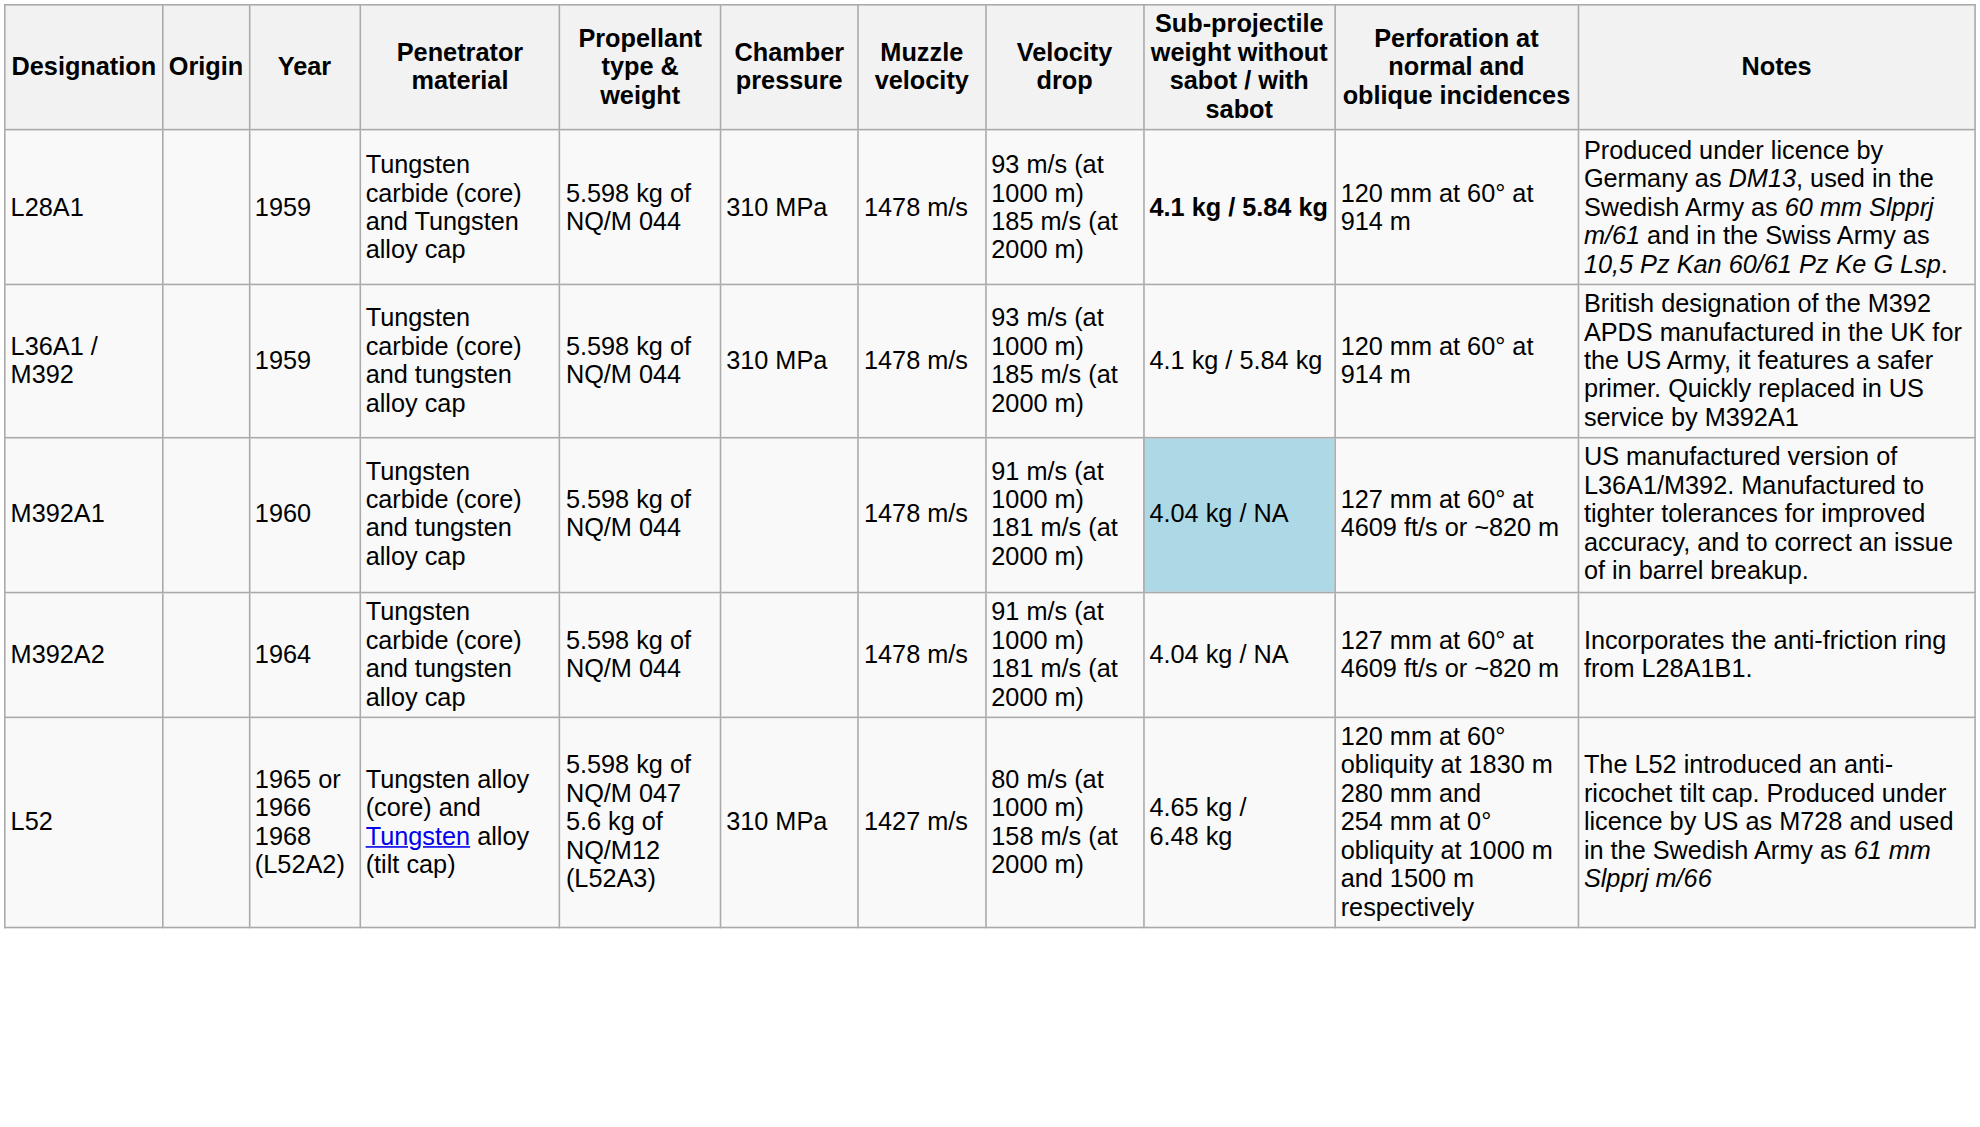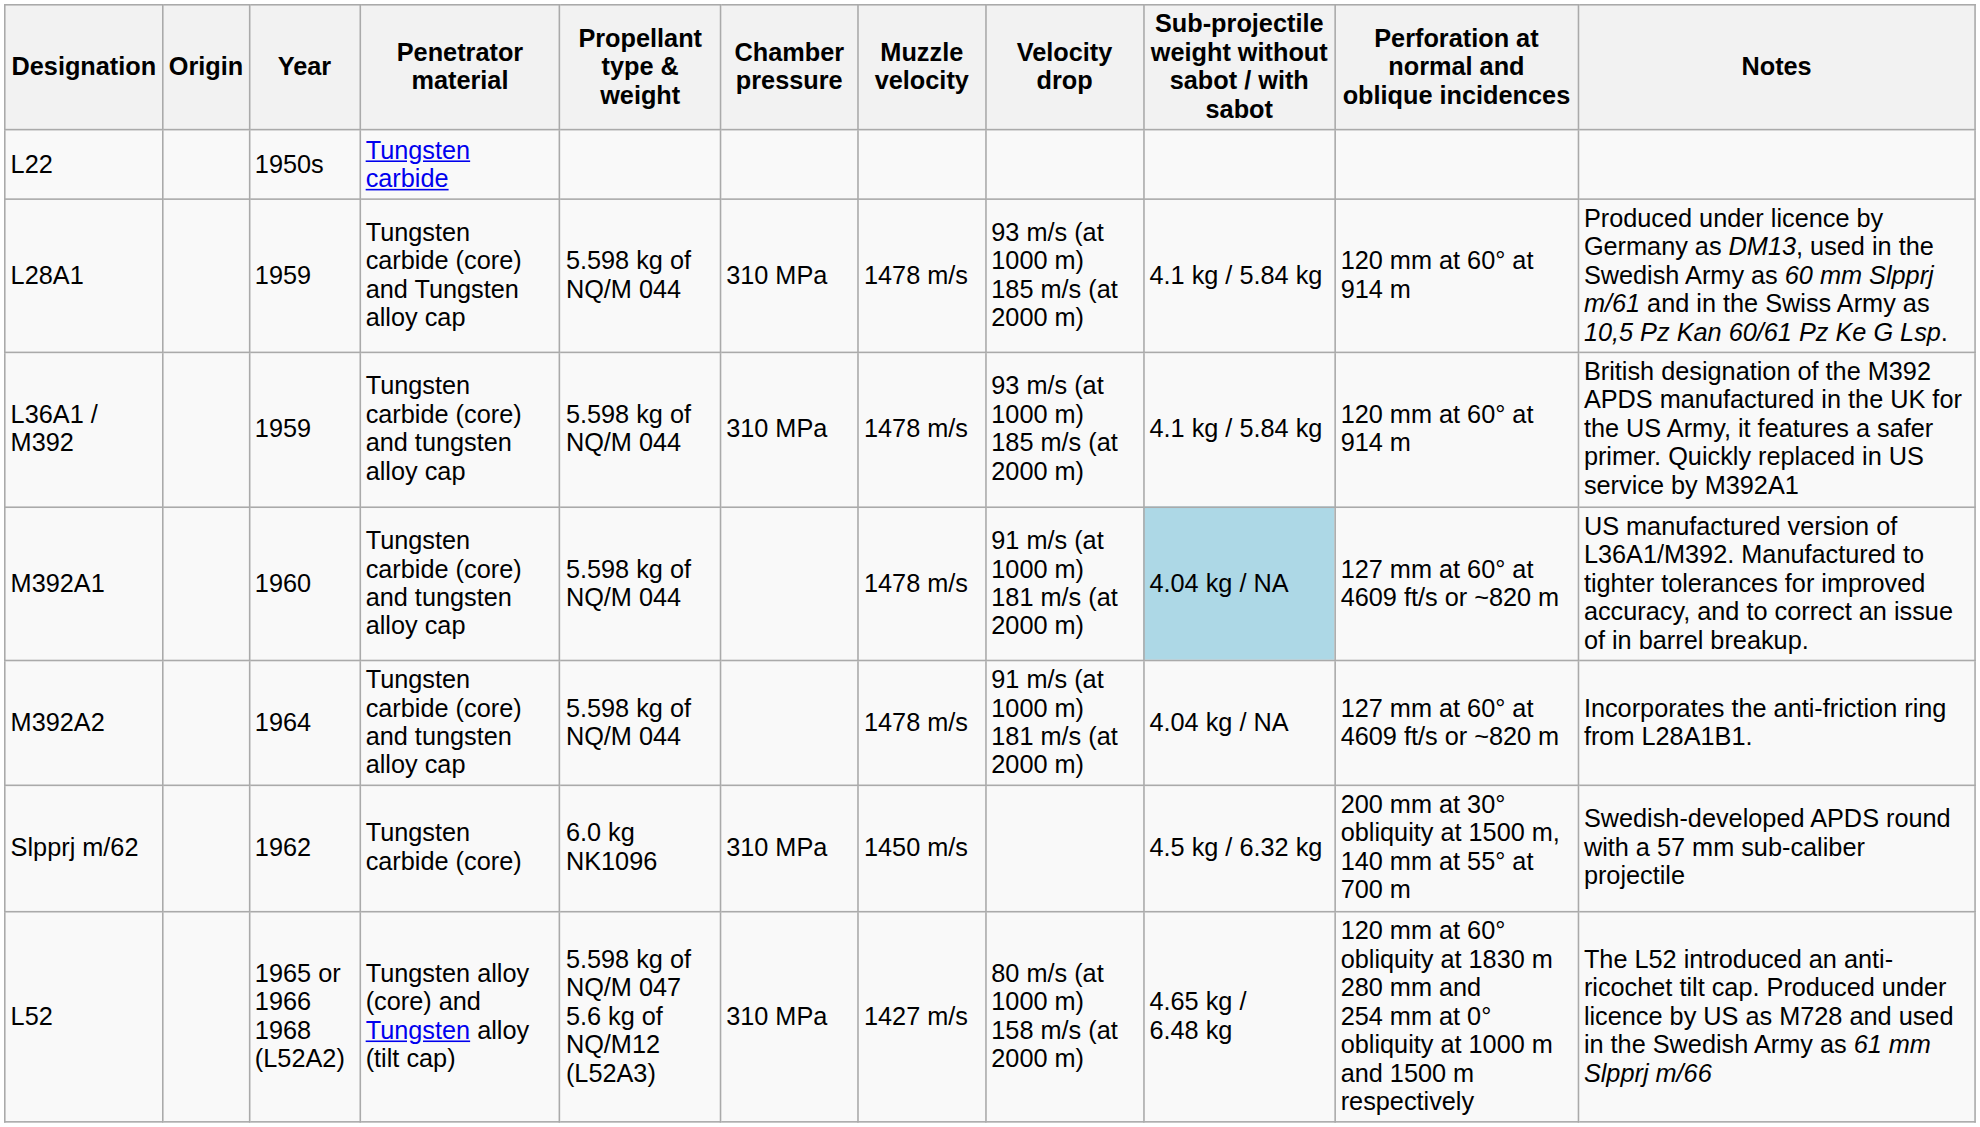+ row: L22 | 1950s | Tungsten carbide
L28A1 | Sub-projectile weight without sabot / with sabot: bold -> normal
+ row: Slpprj m/62 | 1962 | Tungsten carbide (core) | 6.0 kg NK1096 | 310 MPa | 1450 m/s | 4.5 kg / 6.32 kg | 200 mm at 30° obliquity at 1500 m, 140 mm at 55° at 700 m | Swedish-developed APDS round with a 57 mm sub-caliber projectile
